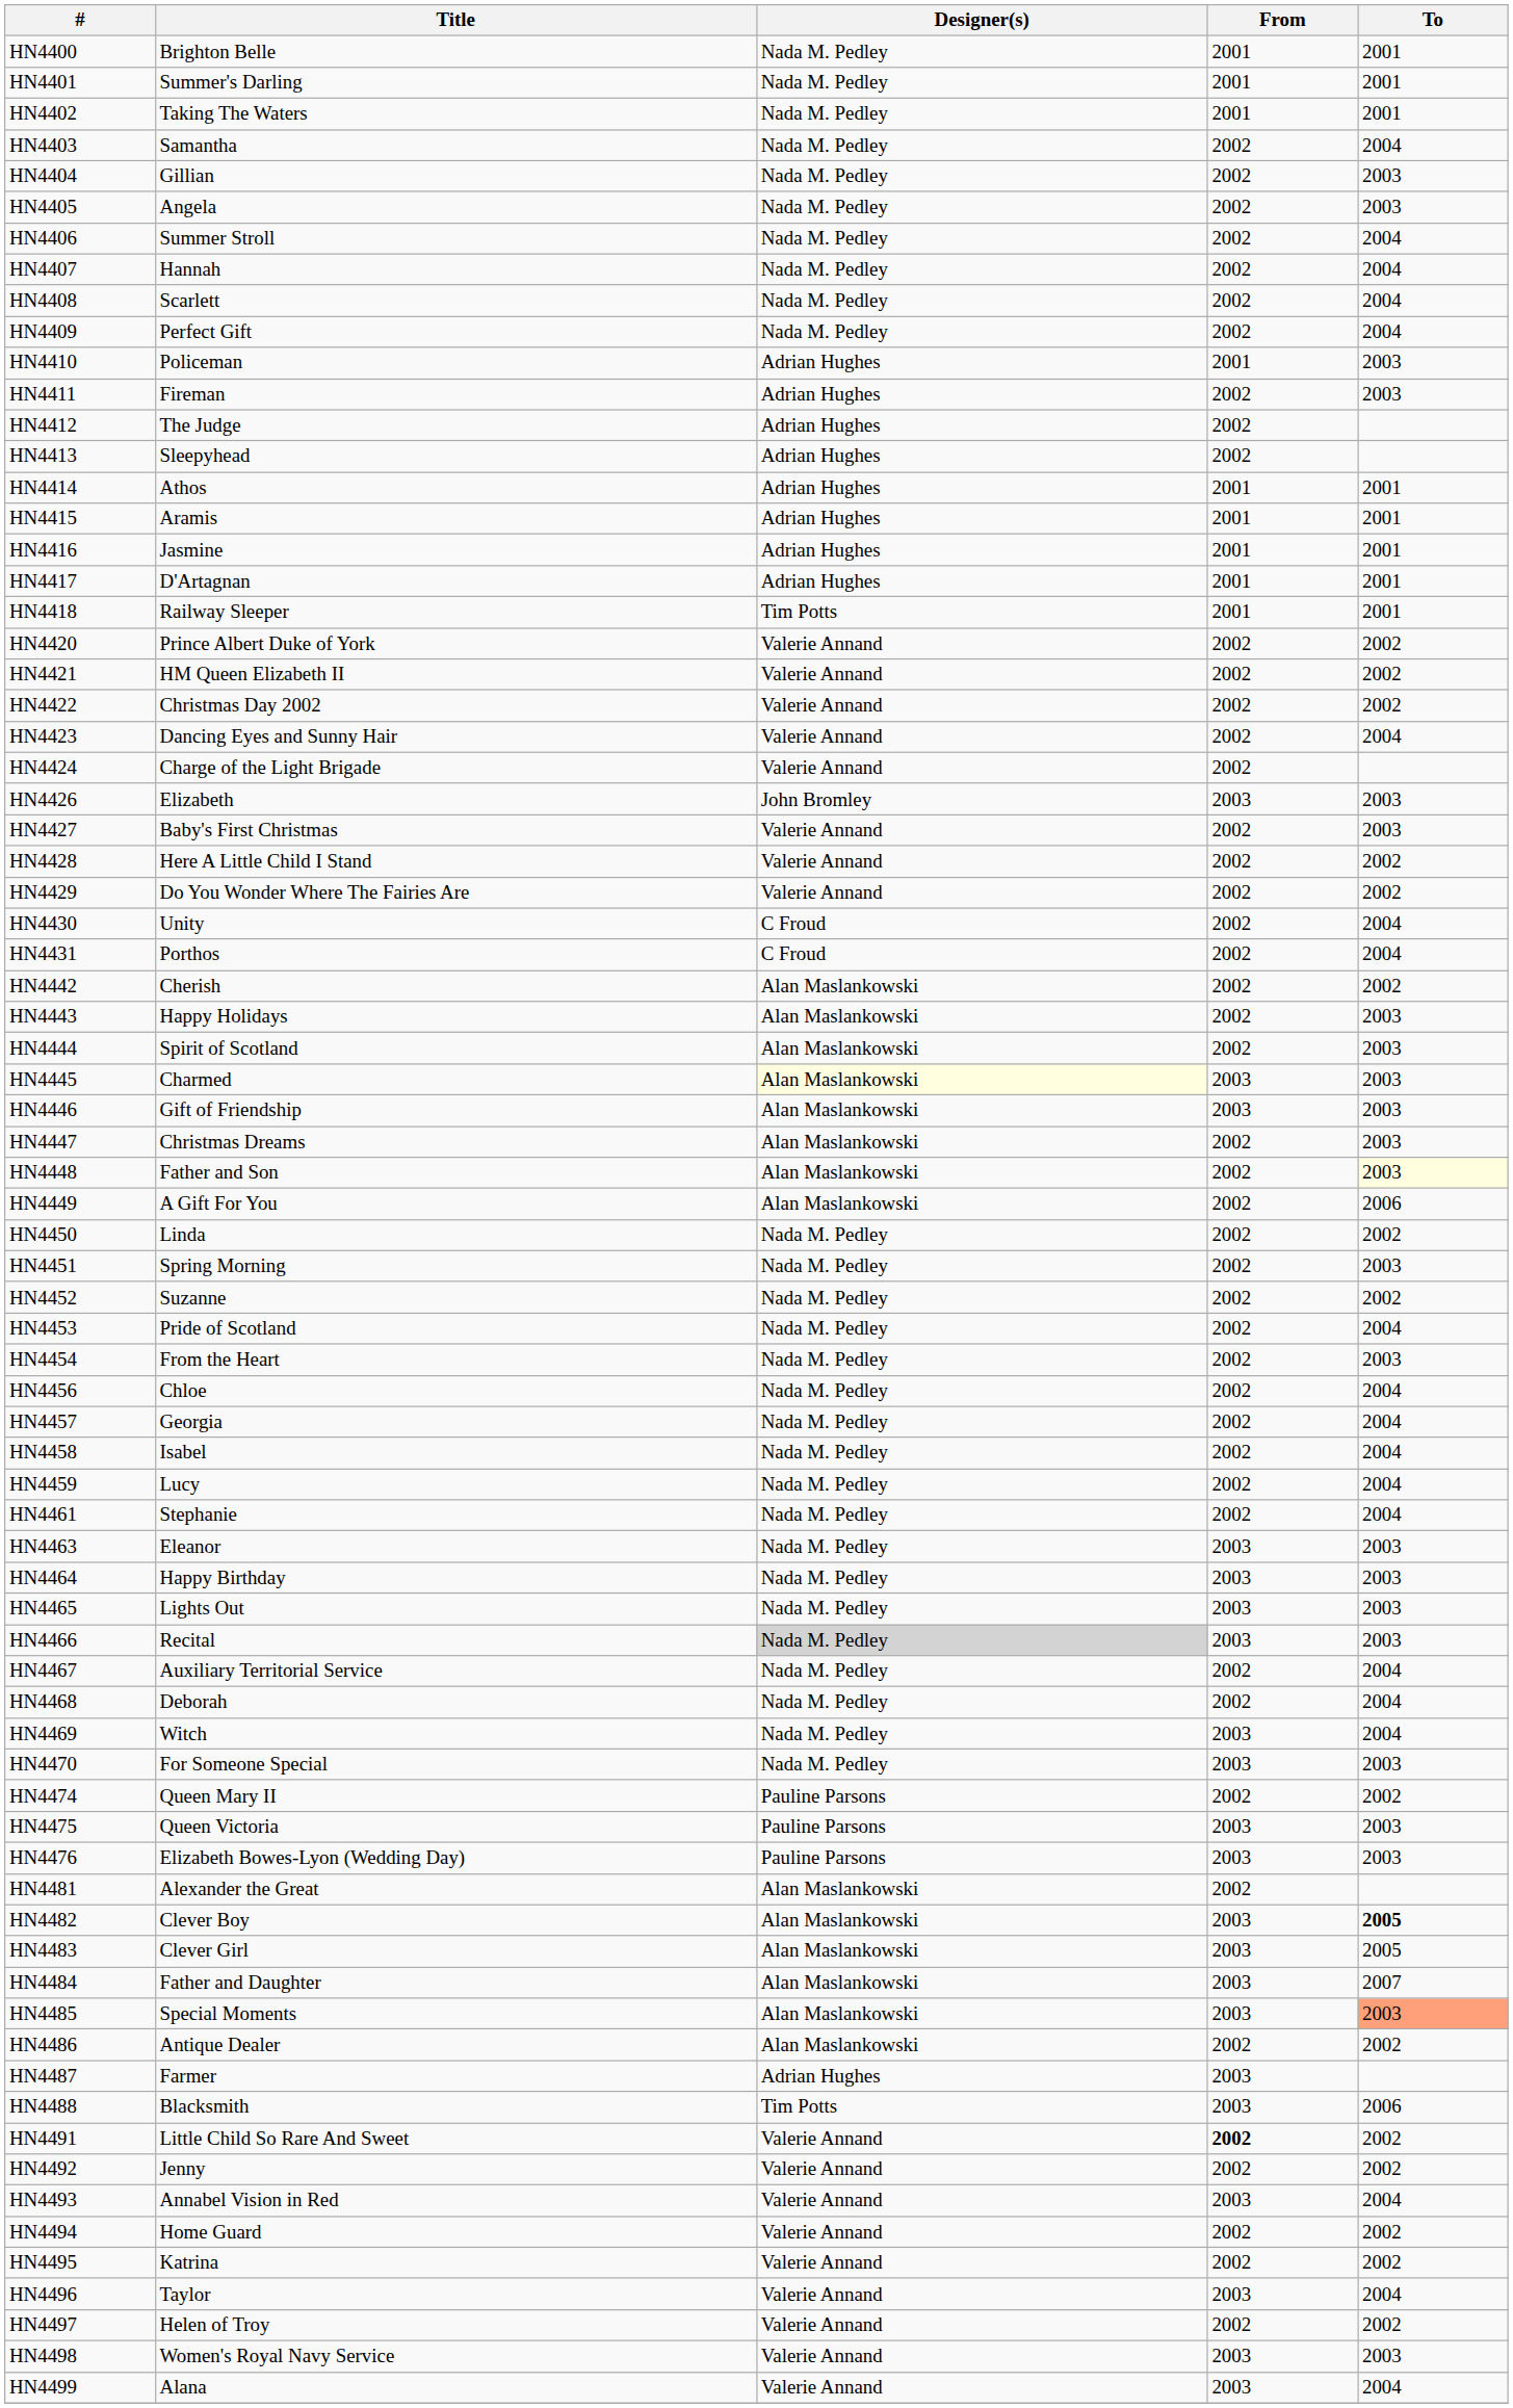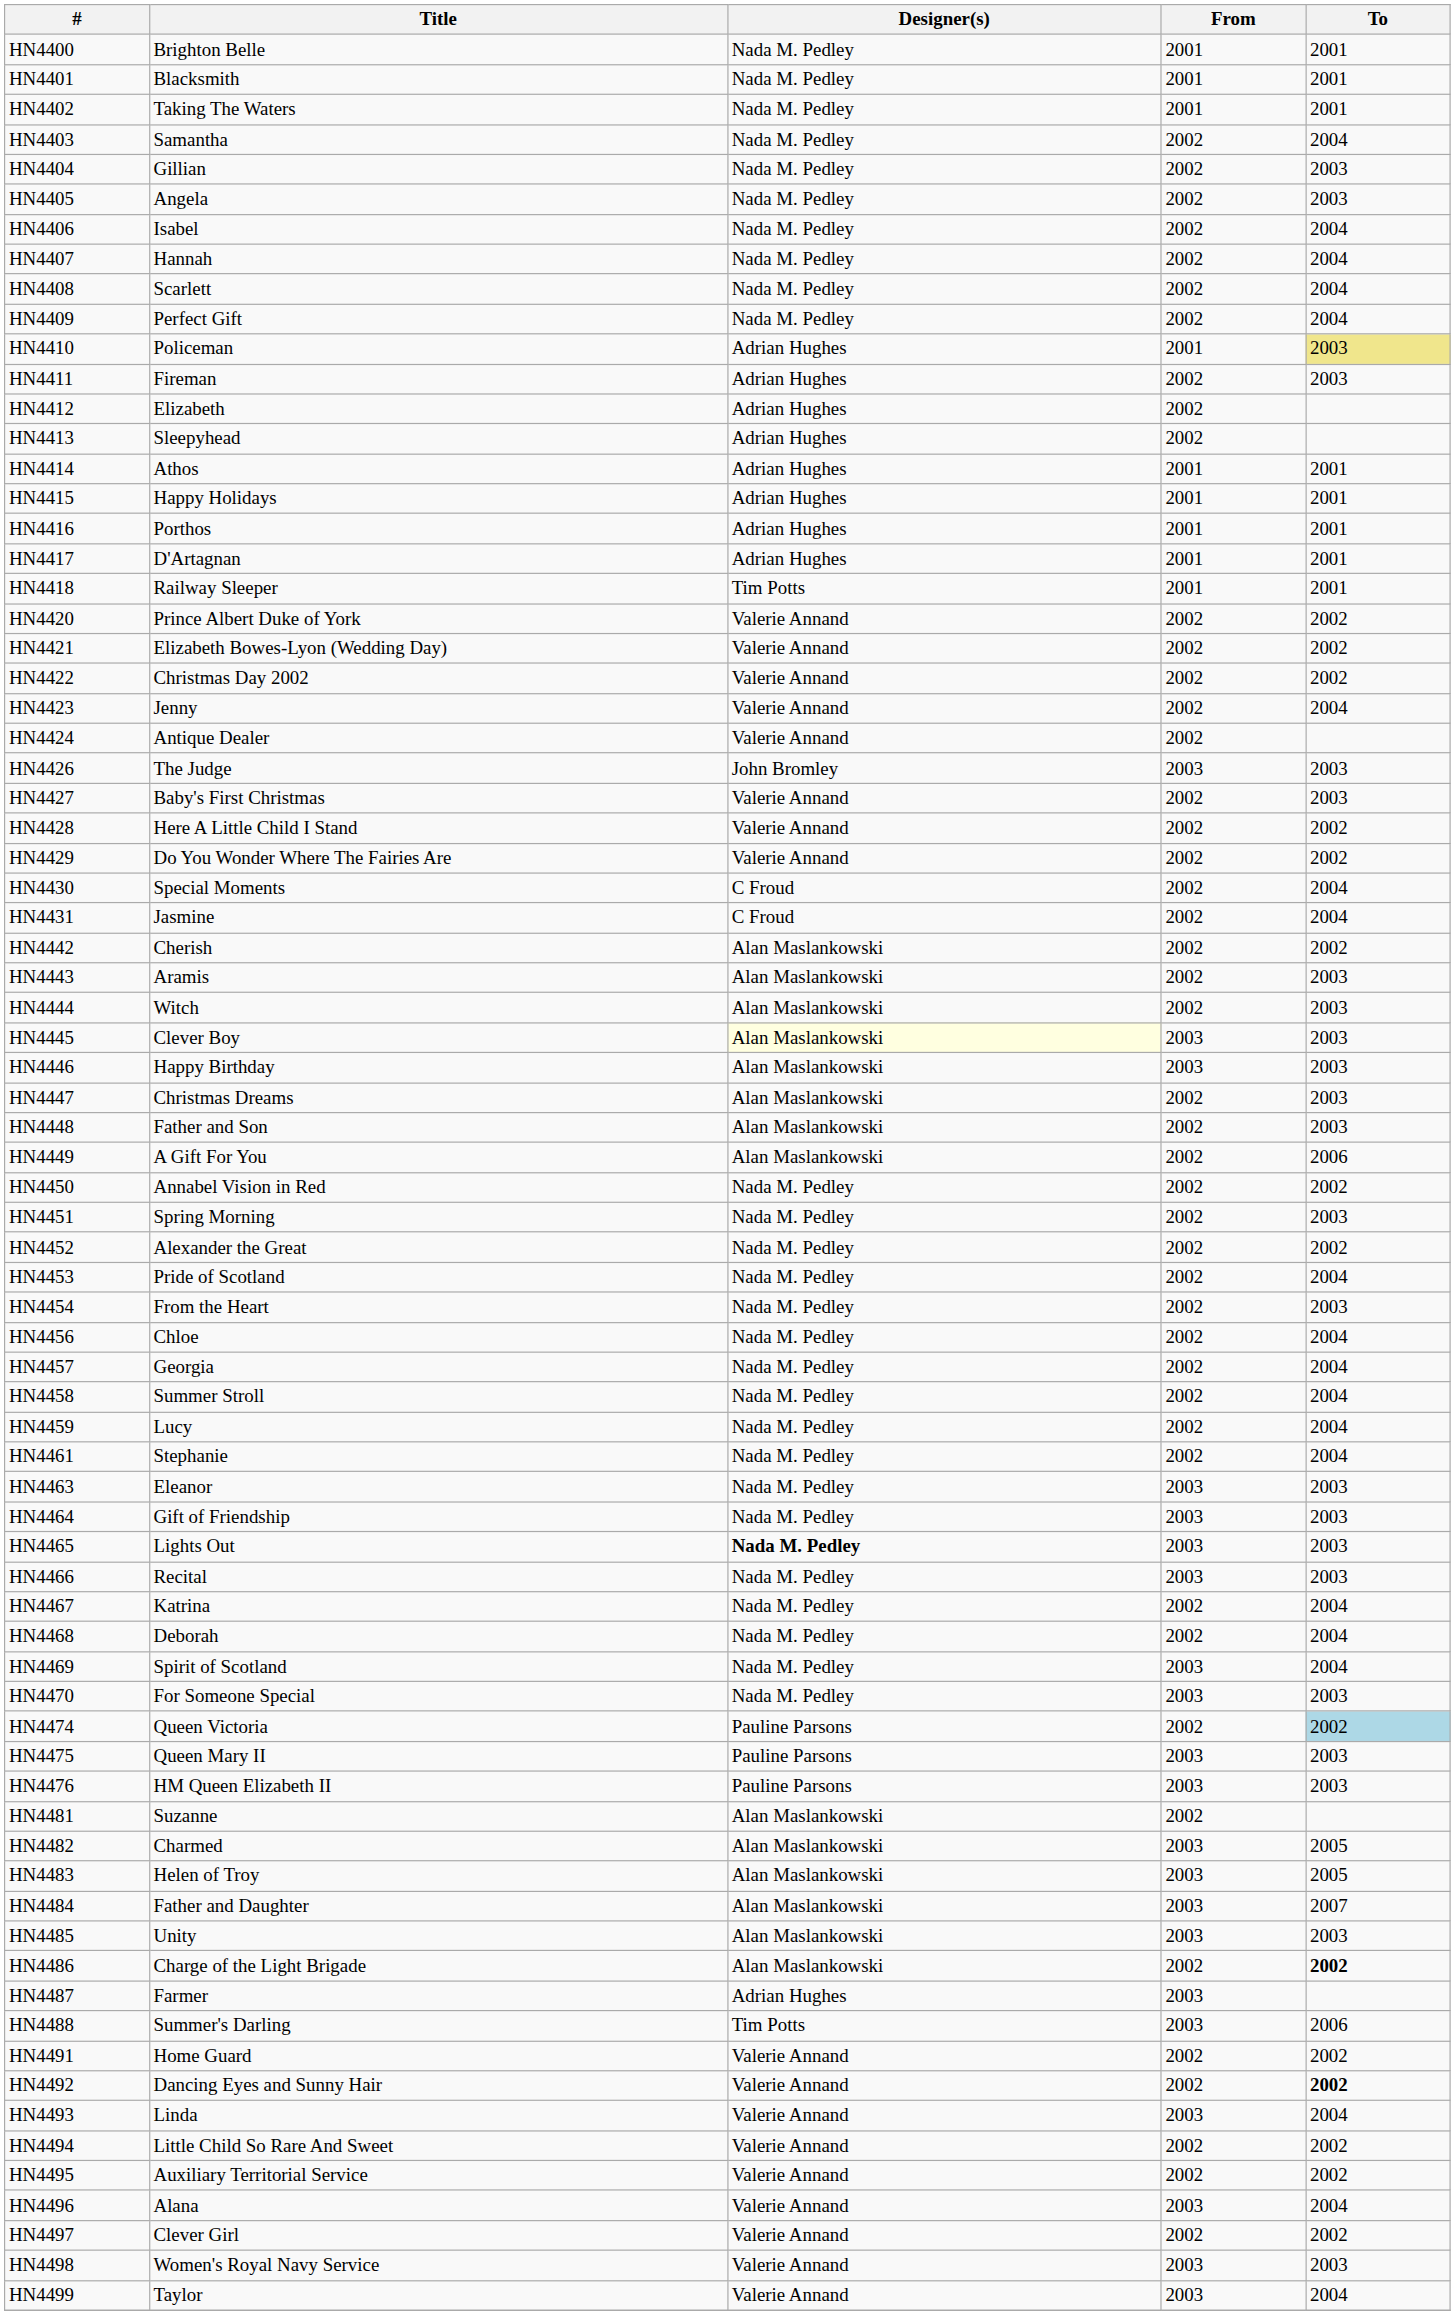HN4401 | Title: Summer's Darling -> Blacksmith
HN4406 | Title: Summer Stroll -> Isabel
HN4410 | To: no background -> khaki background
HN4412 | Title: The Judge -> Elizabeth
HN4415 | Title: Aramis -> Happy Holidays
HN4416 | Title: Jasmine -> Porthos
HN4421 | Title: HM Queen Elizabeth II -> Elizabeth Bowes-Lyon (Wedding Day)
HN4423 | Title: Dancing Eyes and Sunny Hair -> Jenny
HN4424 | Title: Charge of the Light Brigade -> Antique Dealer
HN4426 | Title: Elizabeth -> The Judge
HN4430 | Title: Unity -> Special Moments
HN4431 | Title: Porthos -> Jasmine
HN4443 | Title: Happy Holidays -> Aramis
HN4444 | Title: Spirit of Scotland -> Witch
HN4445 | Title: Charmed -> Clever Boy
HN4446 | Title: Gift of Friendship -> Happy Birthday
HN4448 | To: lightyellow background -> no background
HN4450 | Title: Linda -> Annabel Vision in Red
HN4452 | Title: Suzanne -> Alexander the Great
HN4458 | Title: Isabel -> Summer Stroll
HN4464 | Title: Happy Birthday -> Gift of Friendship
HN4465 | Designer(s): normal -> bold
HN4466 | Designer(s): lightgrey background -> no background
HN4467 | Title: Auxiliary Territorial Service -> Katrina
HN4469 | Title: Witch -> Spirit of Scotland
HN4474 | Title: Queen Mary II -> Queen Victoria
HN4474 | To: no background -> lightblue background
HN4475 | Title: Queen Victoria -> Queen Mary II
HN4476 | Title: Elizabeth Bowes-Lyon (Wedding Day) -> HM Queen Elizabeth II
HN4481 | Title: Alexander the Great -> Suzanne
HN4482 | Title: Clever Boy -> Charmed
HN4482 | To: bold -> normal
HN4483 | Title: Clever Girl -> Helen of Troy
HN4485 | Title: Special Moments -> Unity
HN4485 | To: lightsalmon background -> no background
HN4486 | Title: Antique Dealer -> Charge of the Light Brigade
HN4486 | To: normal -> bold
HN4488 | Title: Blacksmith -> Summer's Darling
HN4491 | Title: Little Child So Rare And Sweet -> Home Guard
HN4491 | From: bold -> normal
HN4492 | Title: Jenny -> Dancing Eyes and Sunny Hair
HN4492 | To: normal -> bold
HN4493 | Title: Annabel Vision in Red -> Linda
HN4494 | Title: Home Guard -> Little Child So Rare And Sweet
HN4495 | Title: Katrina -> Auxiliary Territorial Service
HN4496 | Title: Taylor -> Alana
HN4497 | Title: Helen of Troy -> Clever Girl
HN4499 | Title: Alana -> Taylor
